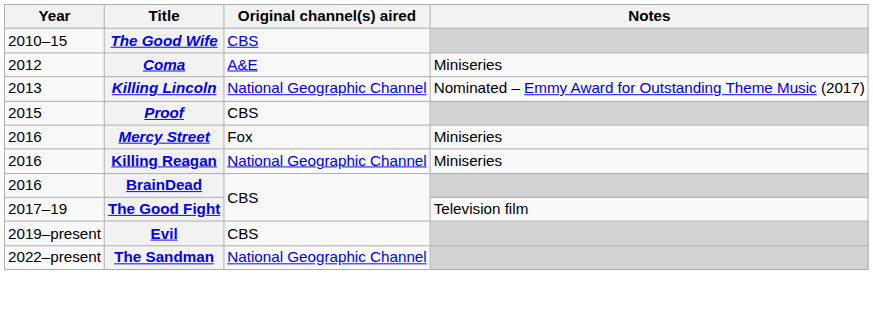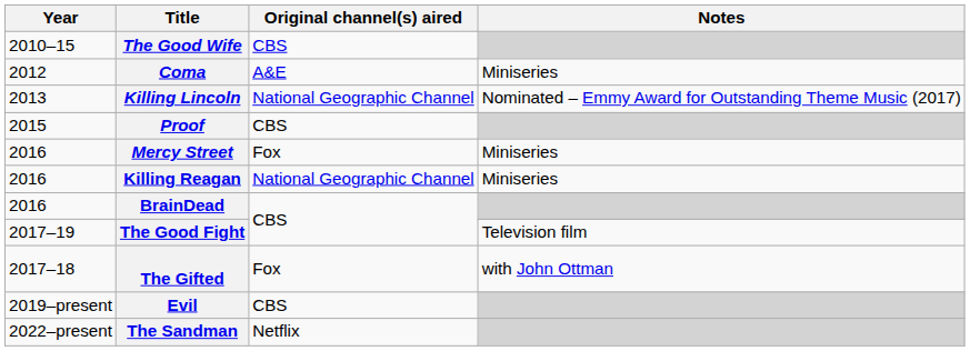+ row: 2017–18 | The Gifted | Fox | with John Ottman
The Sandman | Original channel(s) aired: National Geographic Channel -> Netflix
